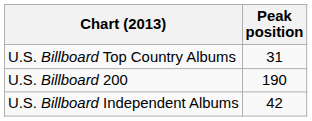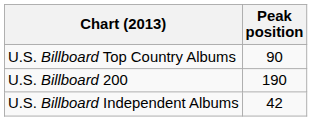U.S. Billboard Top Country Albums | Peak position: 31 -> 90
